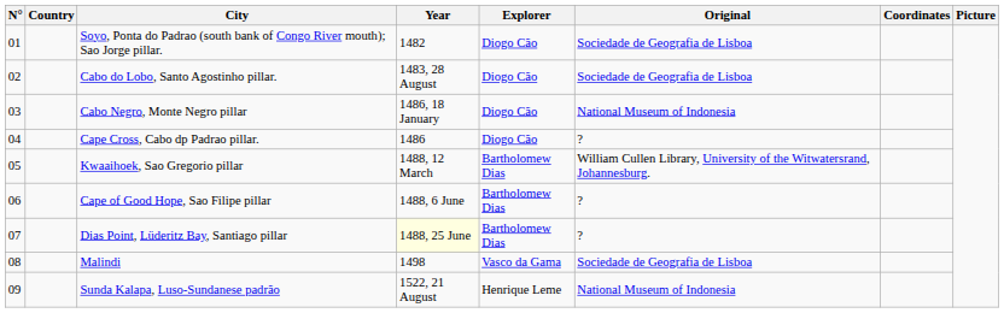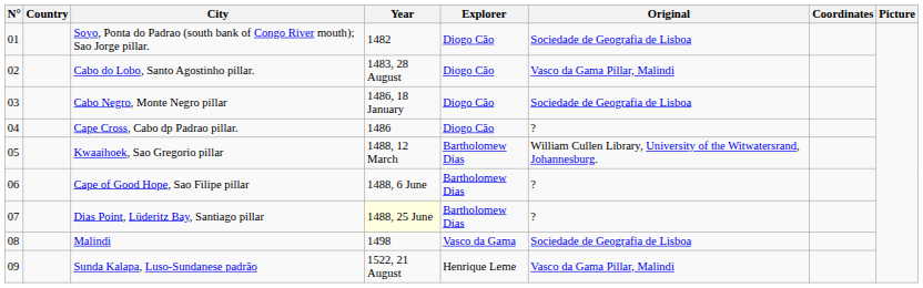Cabo do Lobo, Santo Agostinho pillar. | Original: Sociedade de Geografia de Lisboa -> Vasco da Gama Pillar, Malindi
Cabo Negro, Monte Negro pillar | Original: National Museum of Indonesia -> Sociedade de Geografia de Lisboa
Sunda Kalapa, Luso-Sundanese padrão | Original: National Museum of Indonesia -> Vasco da Gama Pillar, Malindi
